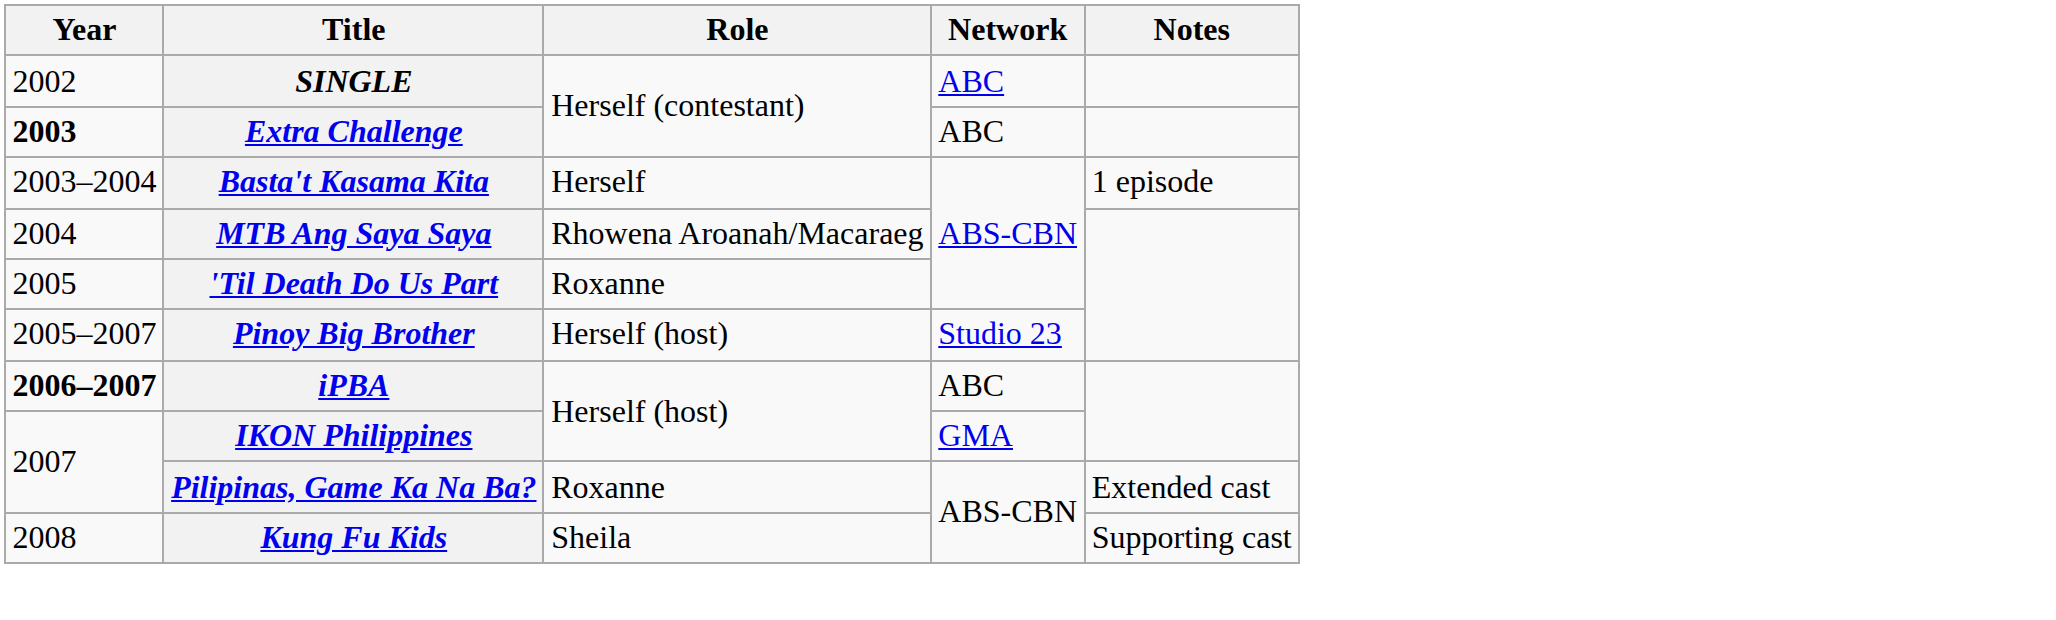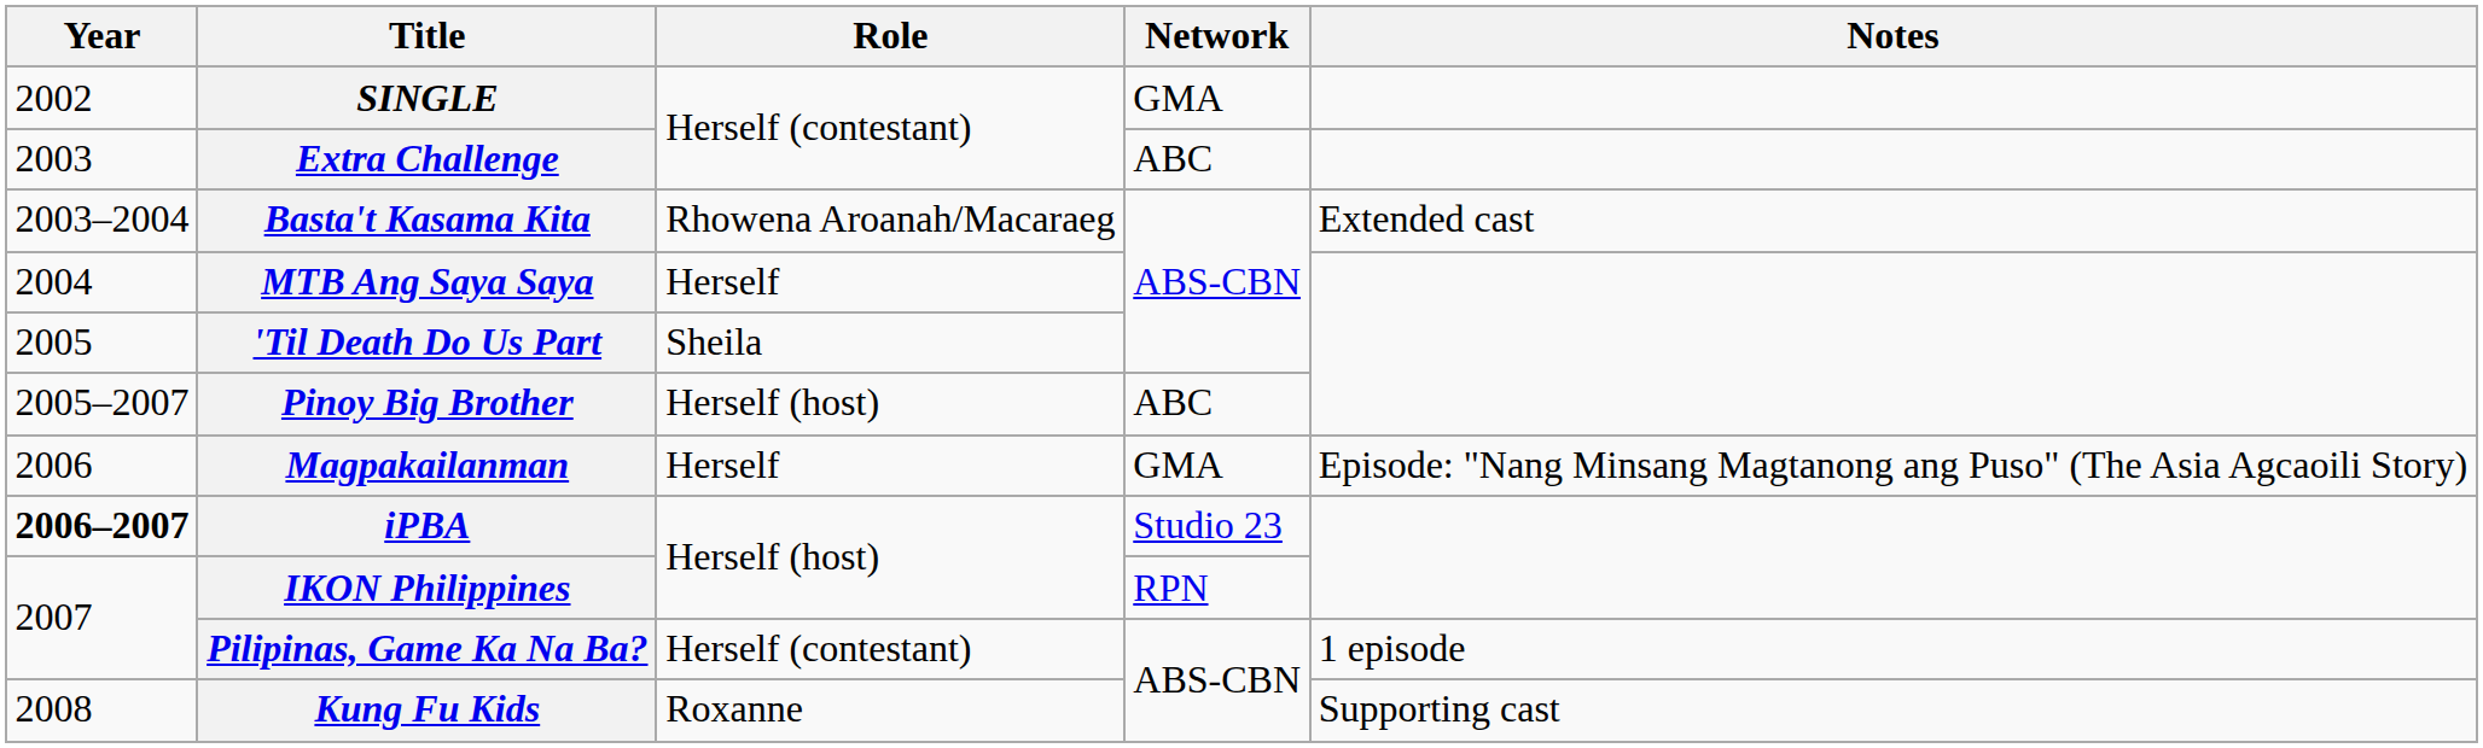SINGLE | Network: ABC -> GMA
Extra Challenge | Year: bold -> normal
Basta't Kasama Kita | Role: Herself -> Rhowena Aroanah/Macaraeg
Basta't Kasama Kita | Notes: 1 episode -> Extended cast
MTB Ang Saya Saya | Role: Rhowena Aroanah/Macaraeg -> Herself
'Til Death Do Us Part | Role: Roxanne -> Sheila
Pinoy Big Brother | Network: Studio 23 -> ABC
+ row: 2006 | Magpakailanman | Herself | GMA | Episode: "Nang Minsang Magtanong ang Puso" (The Asia Agcaoili Story)
iPBA | Network: ABC -> Studio 23
IKON Philippines | Network: GMA -> RPN
Pilipinas, Game Ka Na Ba? | Role: Roxanne -> Herself (contestant)
Pilipinas, Game Ka Na Ba? | Notes: Extended cast -> 1 episode
Kung Fu Kids | Role: Sheila -> Roxanne
